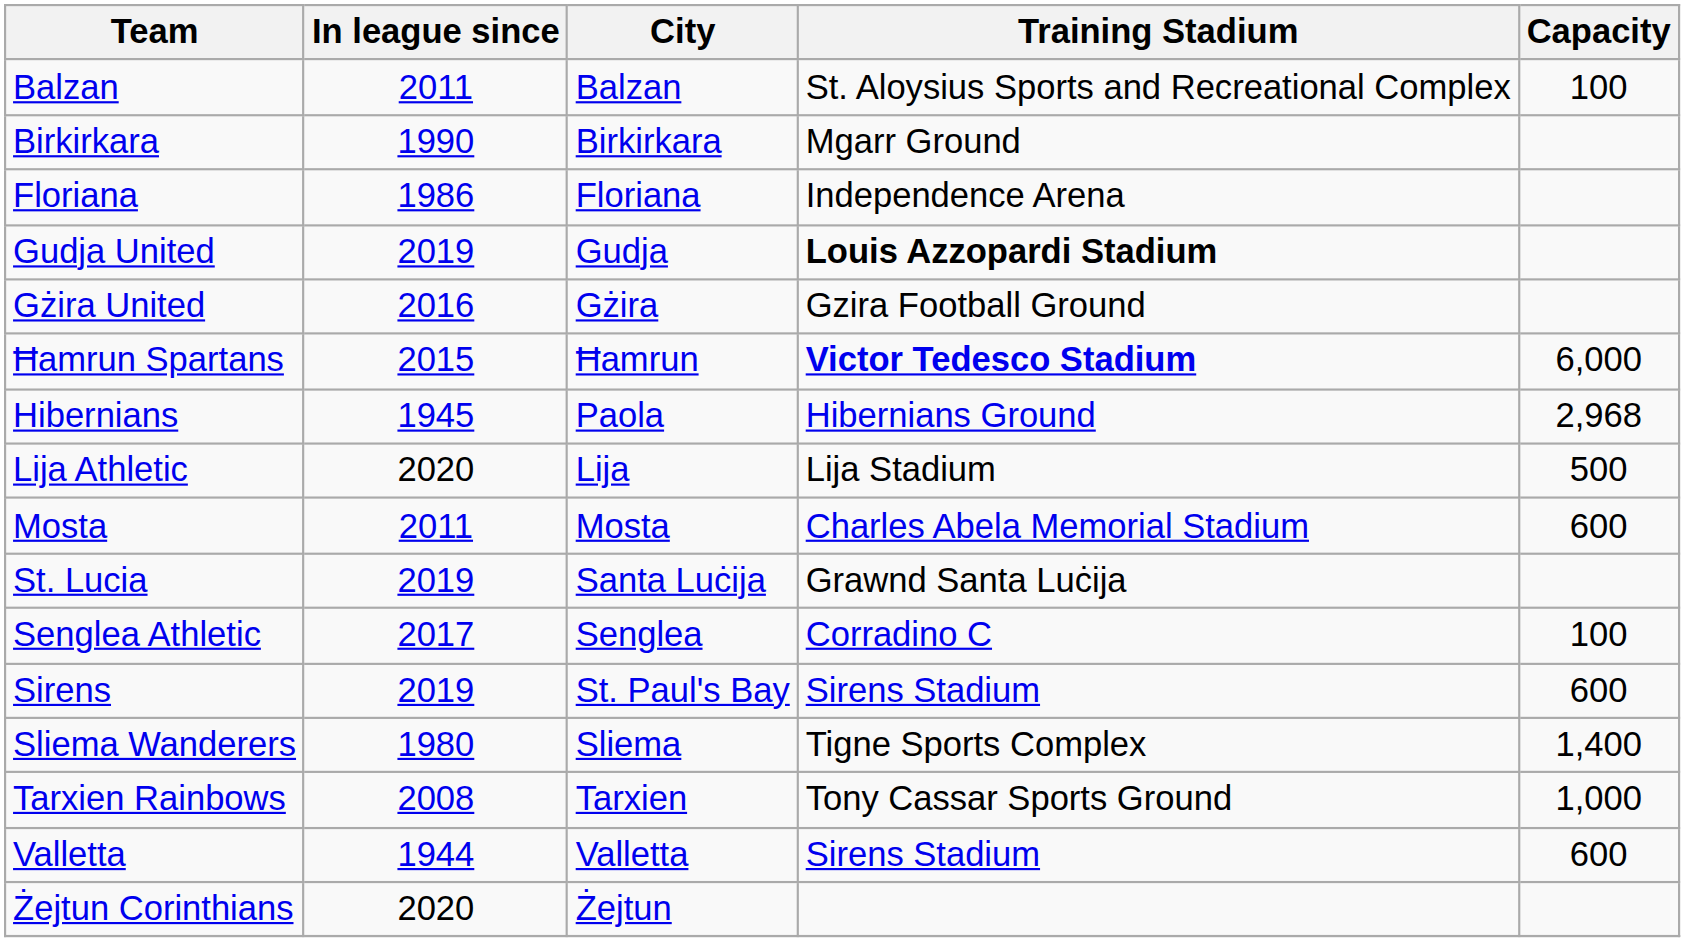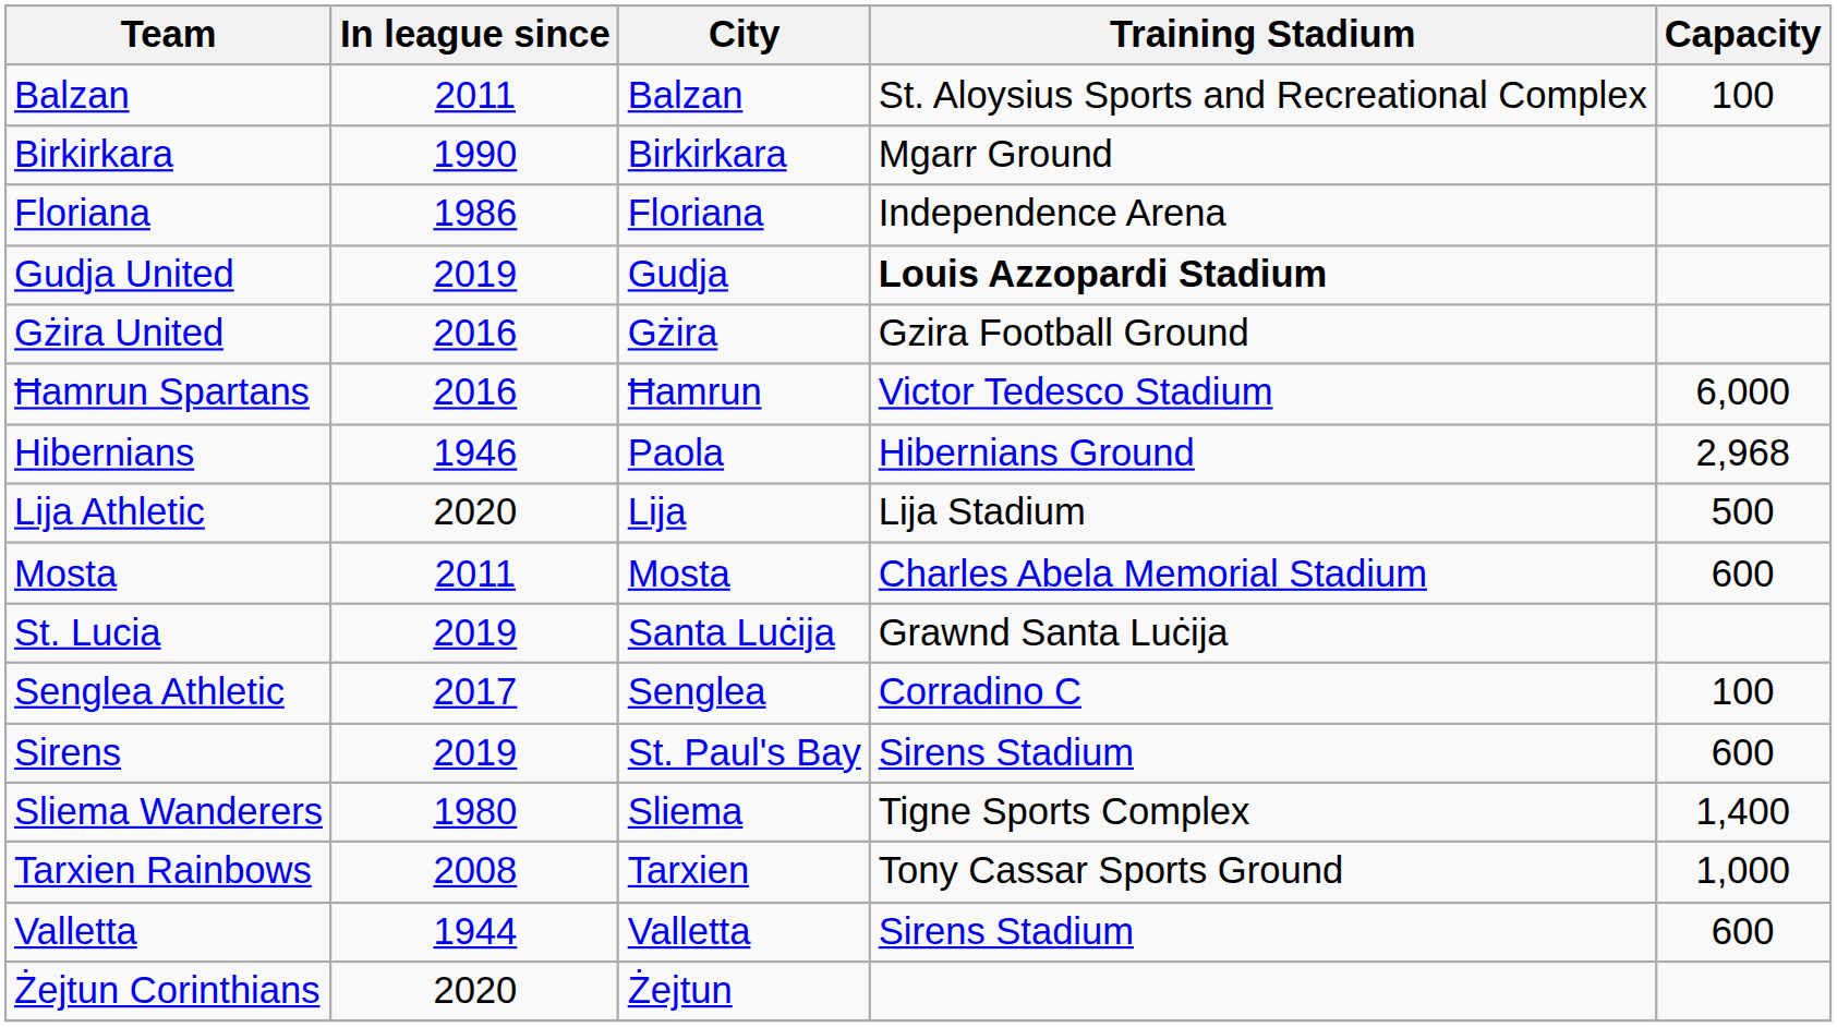Ħamrun Spartans | In league since: 2015 -> 2016
Ħamrun Spartans | Training Stadium: bold -> normal
Hibernians | In league since: 1945 -> 1946
